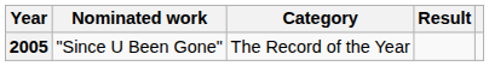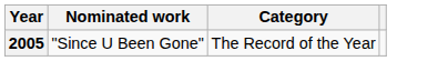- column: Result
